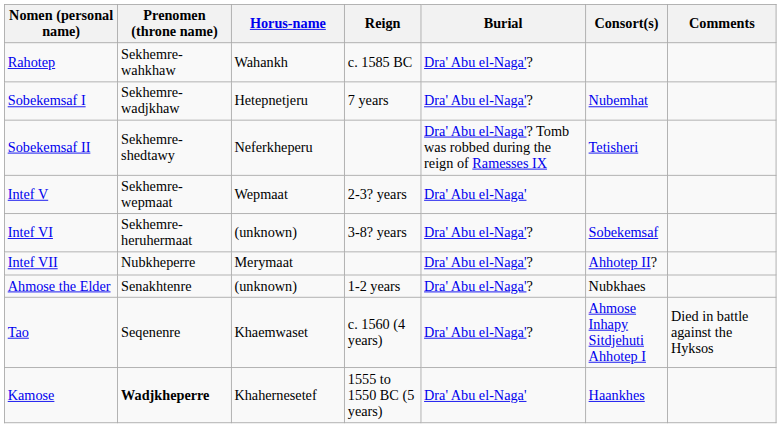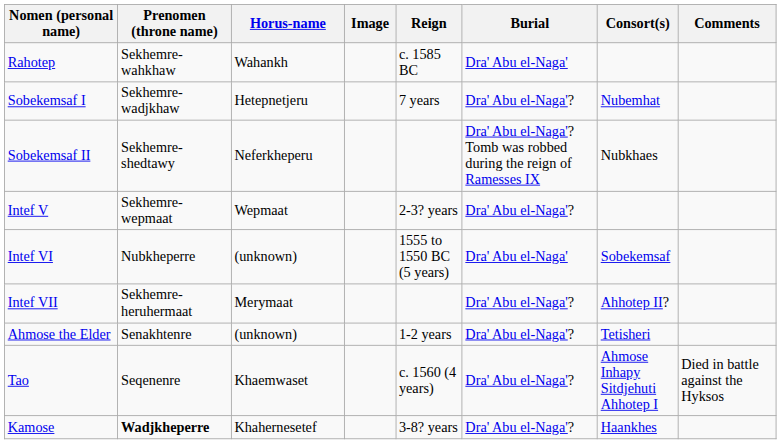+ column: Image
Rahotep | Burial: Dra' Abu el-Naga'? -> Dra' Abu el-Naga'
Sobekemsaf II | Consort(s): Tetisheri -> Nubkhaes
Intef V | Burial: Dra' Abu el-Naga' -> Dra' Abu el-Naga'?
Intef VI | Prenomen (throne name): Sekhemre-heruhermaat -> Nubkheperre
Intef VI | Reign: 3-8? years -> 1555 to 1550 BC (5 years)
Intef VI | Burial: Dra' Abu el-Naga'? -> Dra' Abu el-Naga'
Intef VII | Prenomen (throne name): Nubkheperre -> Sekhemre-heruhermaat
Ahmose the Elder | Consort(s): Nubkhaes -> Tetisheri
Kamose | Reign: 1555 to 1550 BC (5 years) -> 3-8? years
Kamose | Burial: Dra' Abu el-Naga' -> Dra' Abu el-Naga'?
